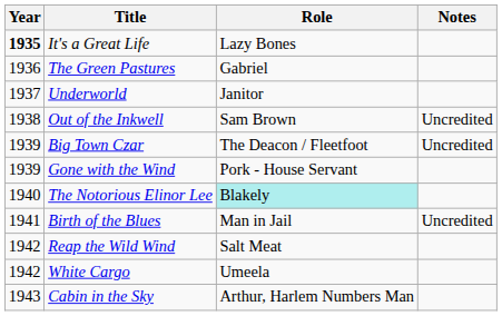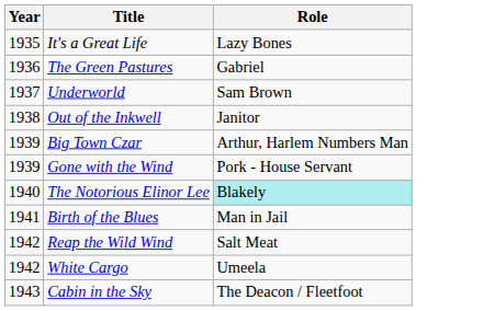- column: Notes | Uncredited | Uncredited | Uncredited
It's a Great Life | Year: bold -> normal
Underworld | Role: Janitor -> Sam Brown
Out of the Inkwell | Role: Sam Brown -> Janitor
Big Town Czar | Role: The Deacon / Fleetfoot -> Arthur, Harlem Numbers Man
Cabin in the Sky | Role: Arthur, Harlem Numbers Man -> The Deacon / Fleetfoot
